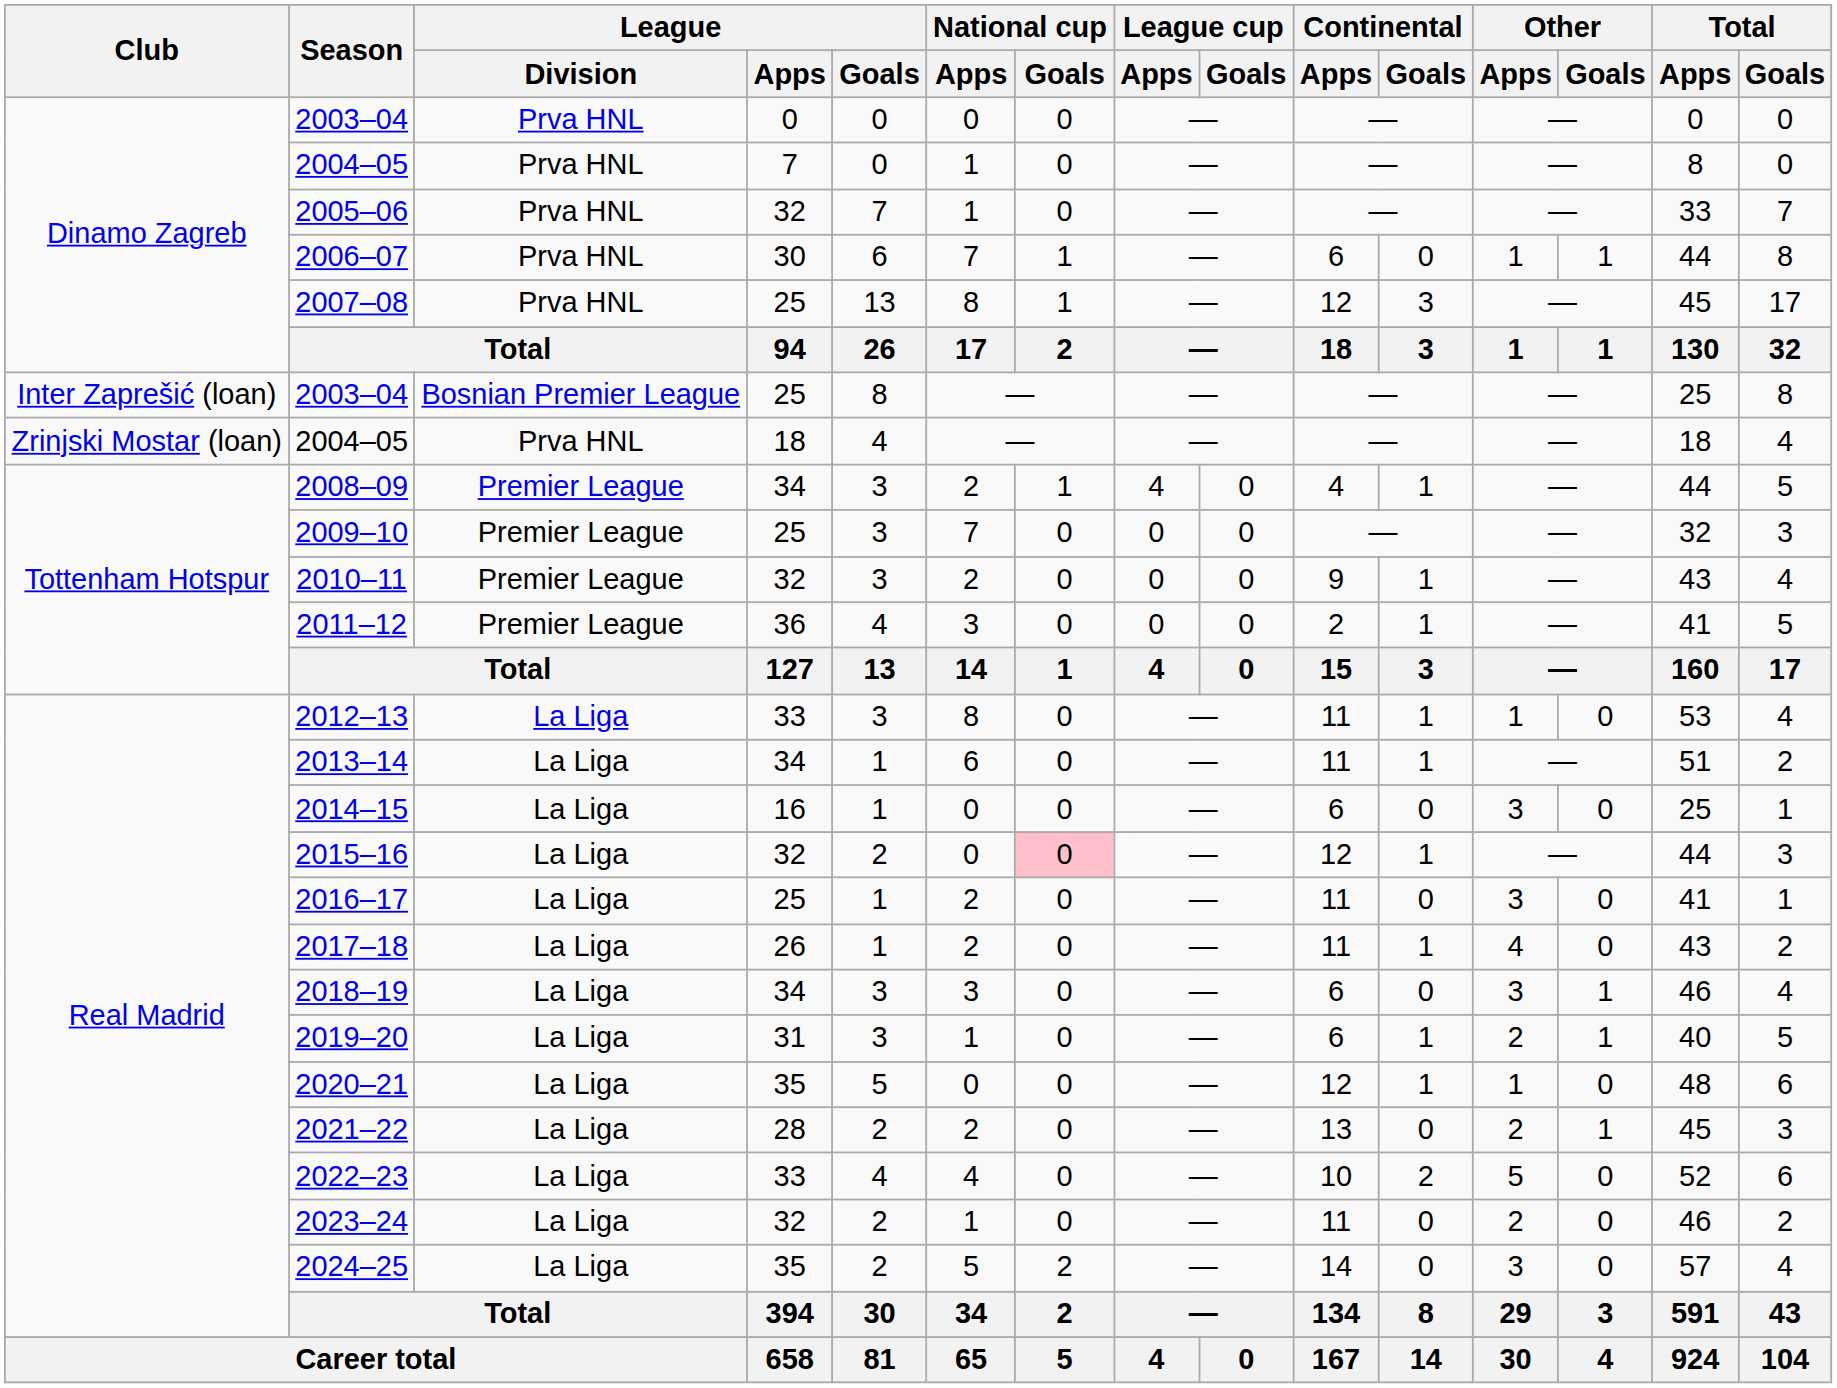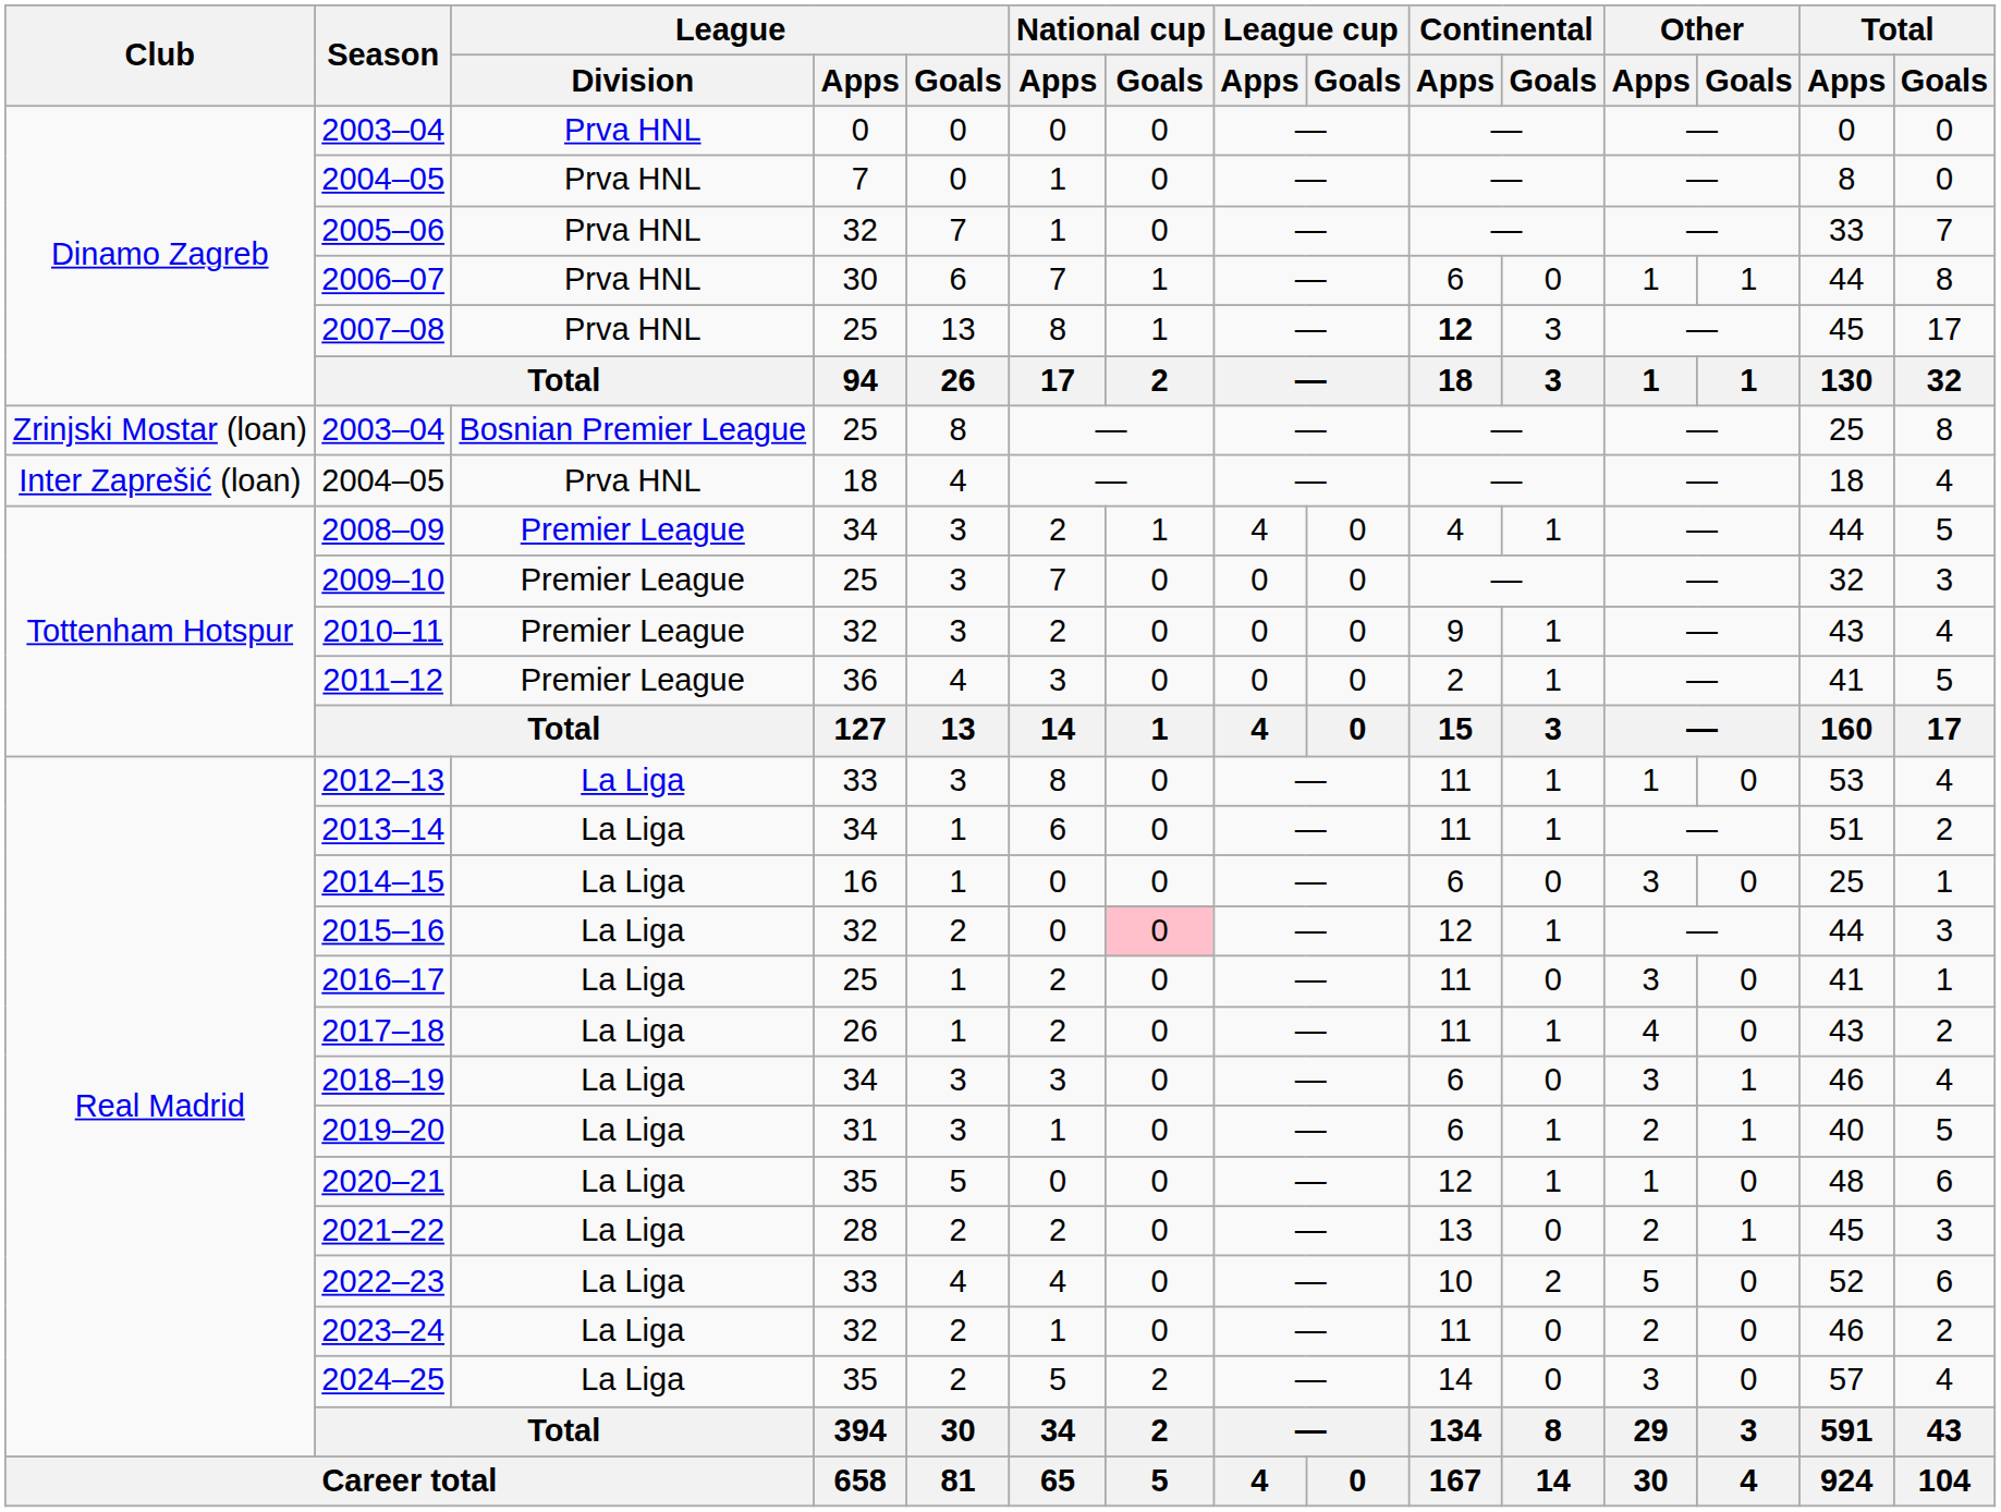2007–08 | Continental / Apps: normal -> bold
2003–04 / 25 | Club: Inter Zaprešić (loan) -> Zrinjski Mostar (loan)
2004–05 / 18 | Club: Zrinjski Mostar (loan) -> Inter Zaprešić (loan)
